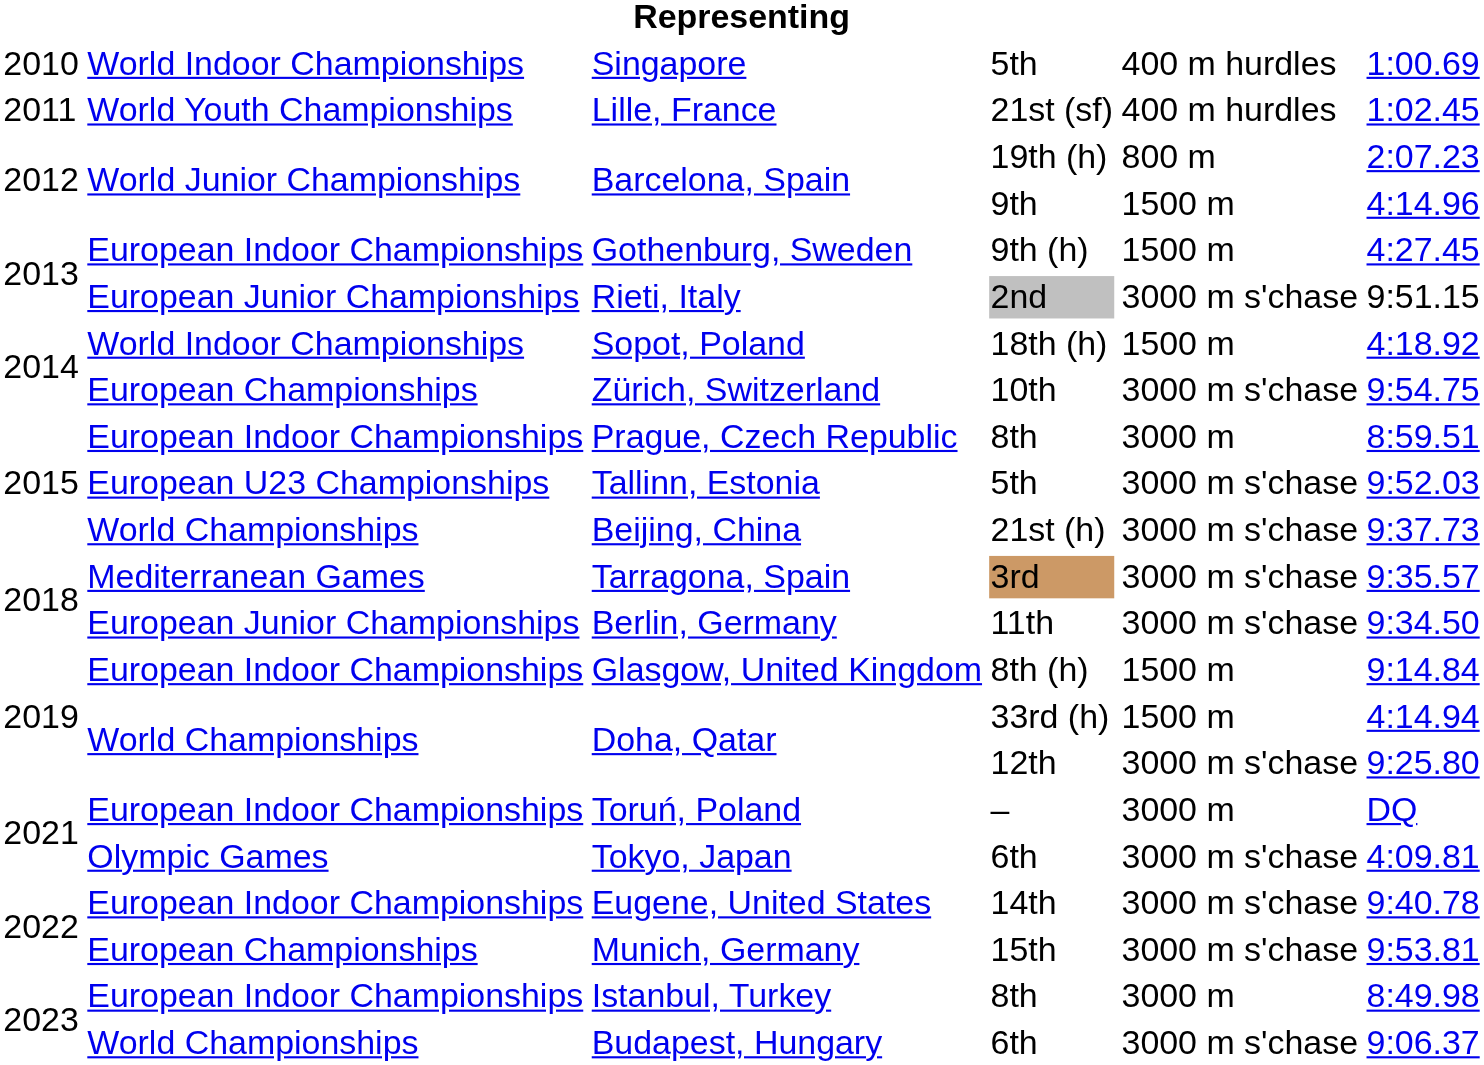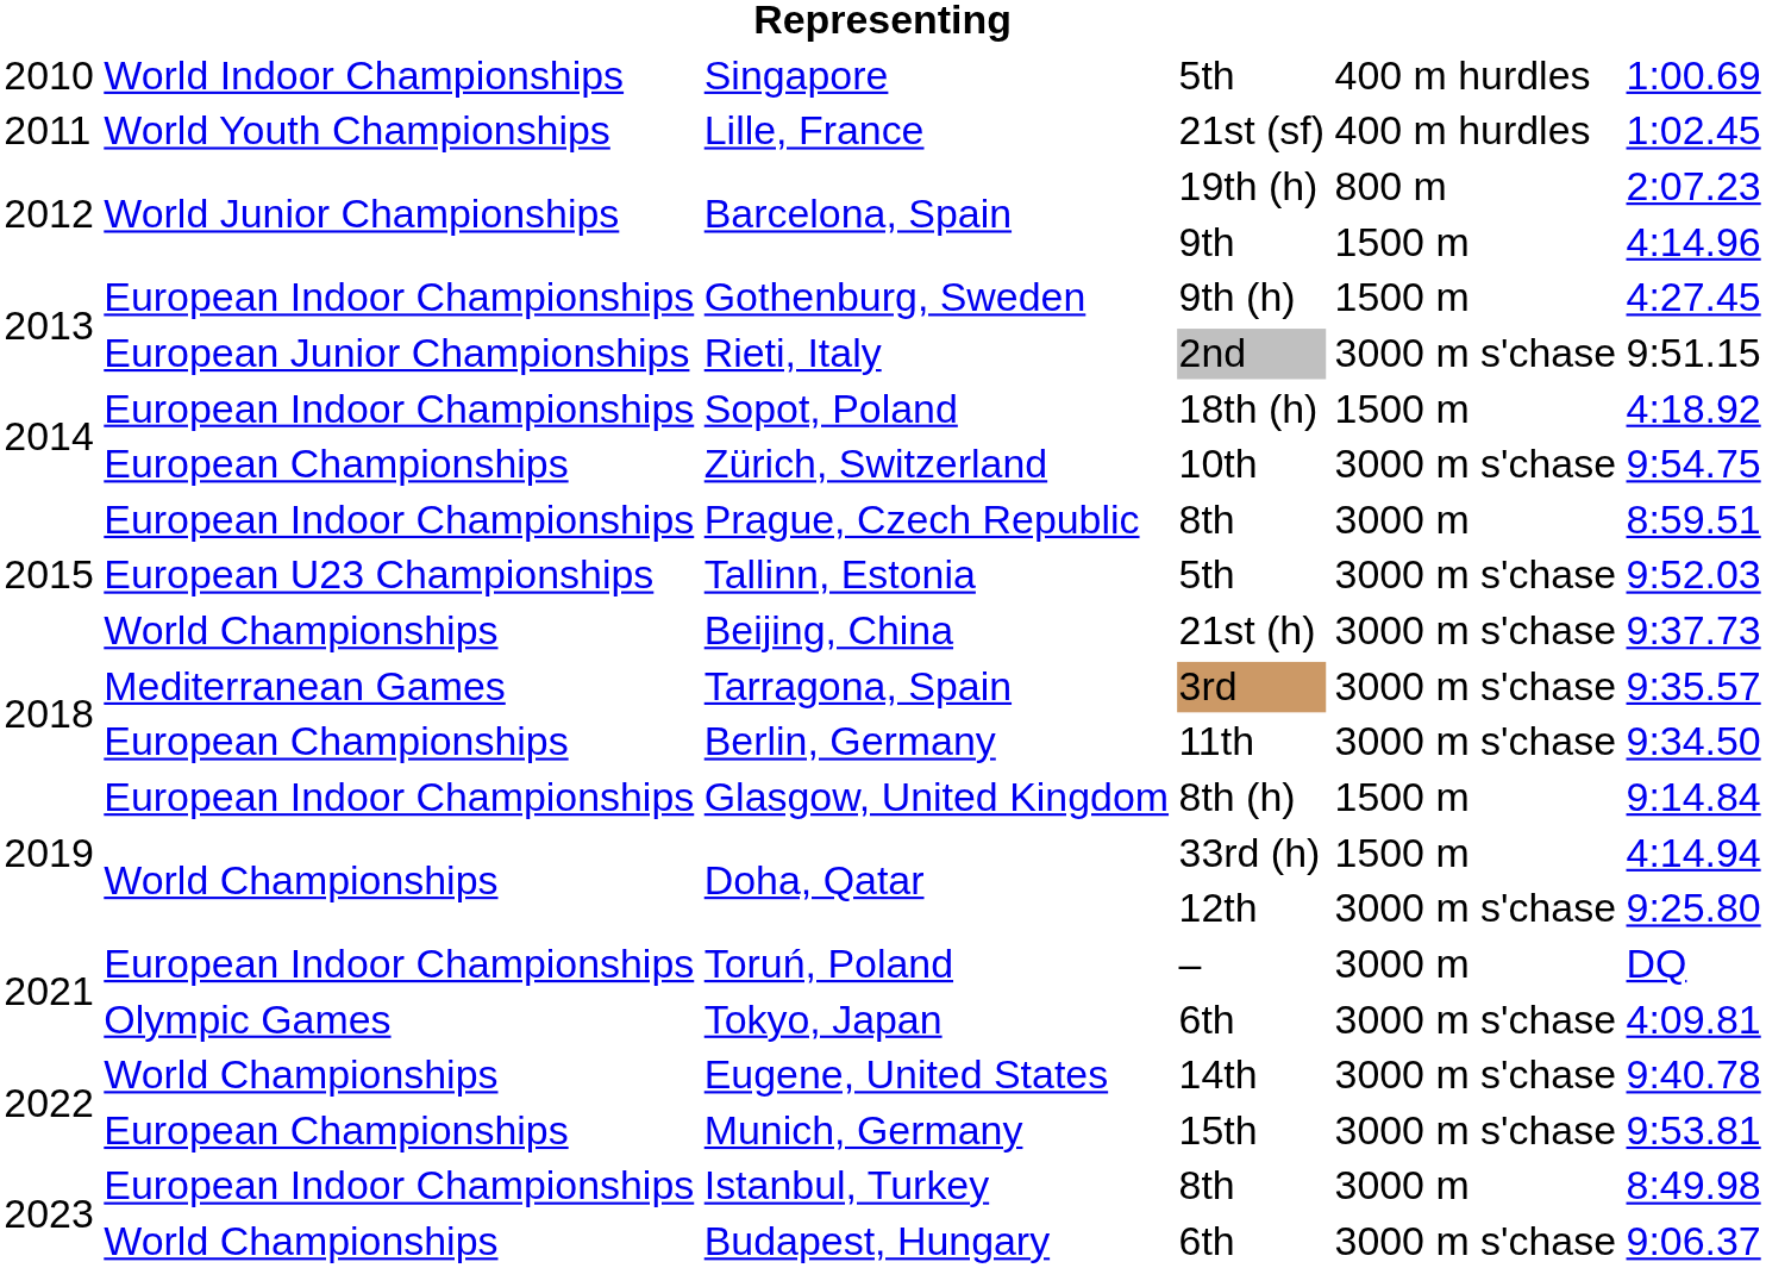Sopot, Poland | column 2: World Indoor Championships -> European Indoor Championships
Berlin, Germany | column 2: European Junior Championships -> European Championships
Eugene, United States | column 2: European Indoor Championships -> World Championships
